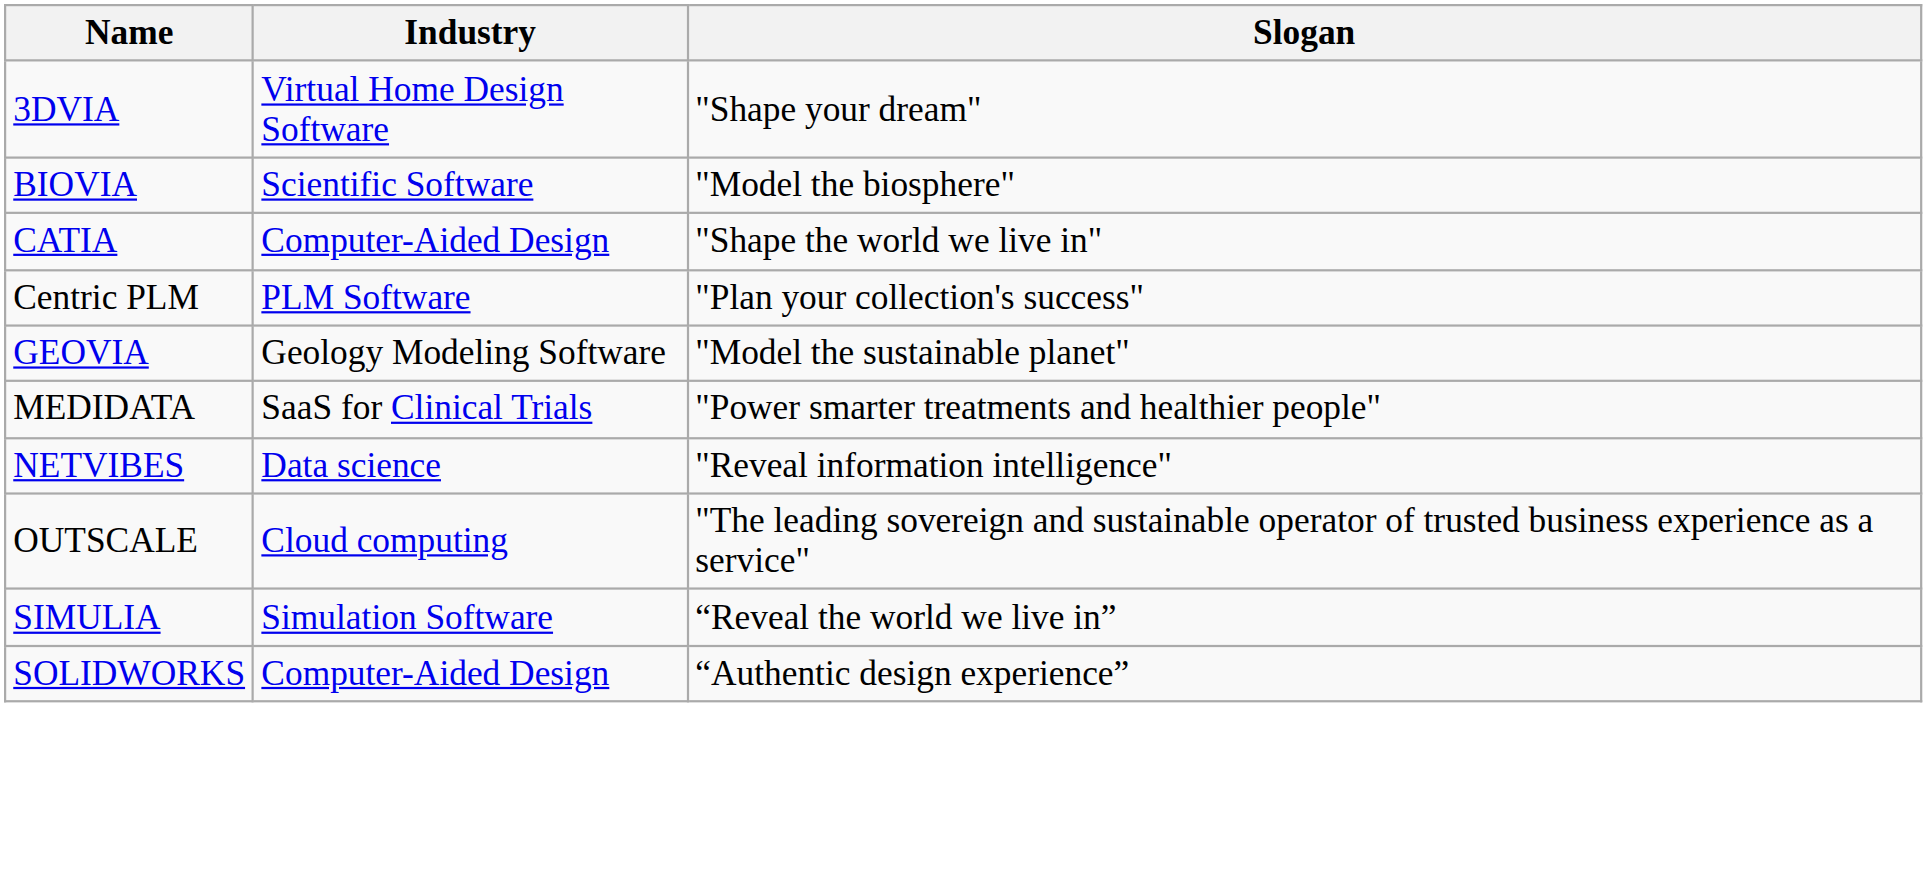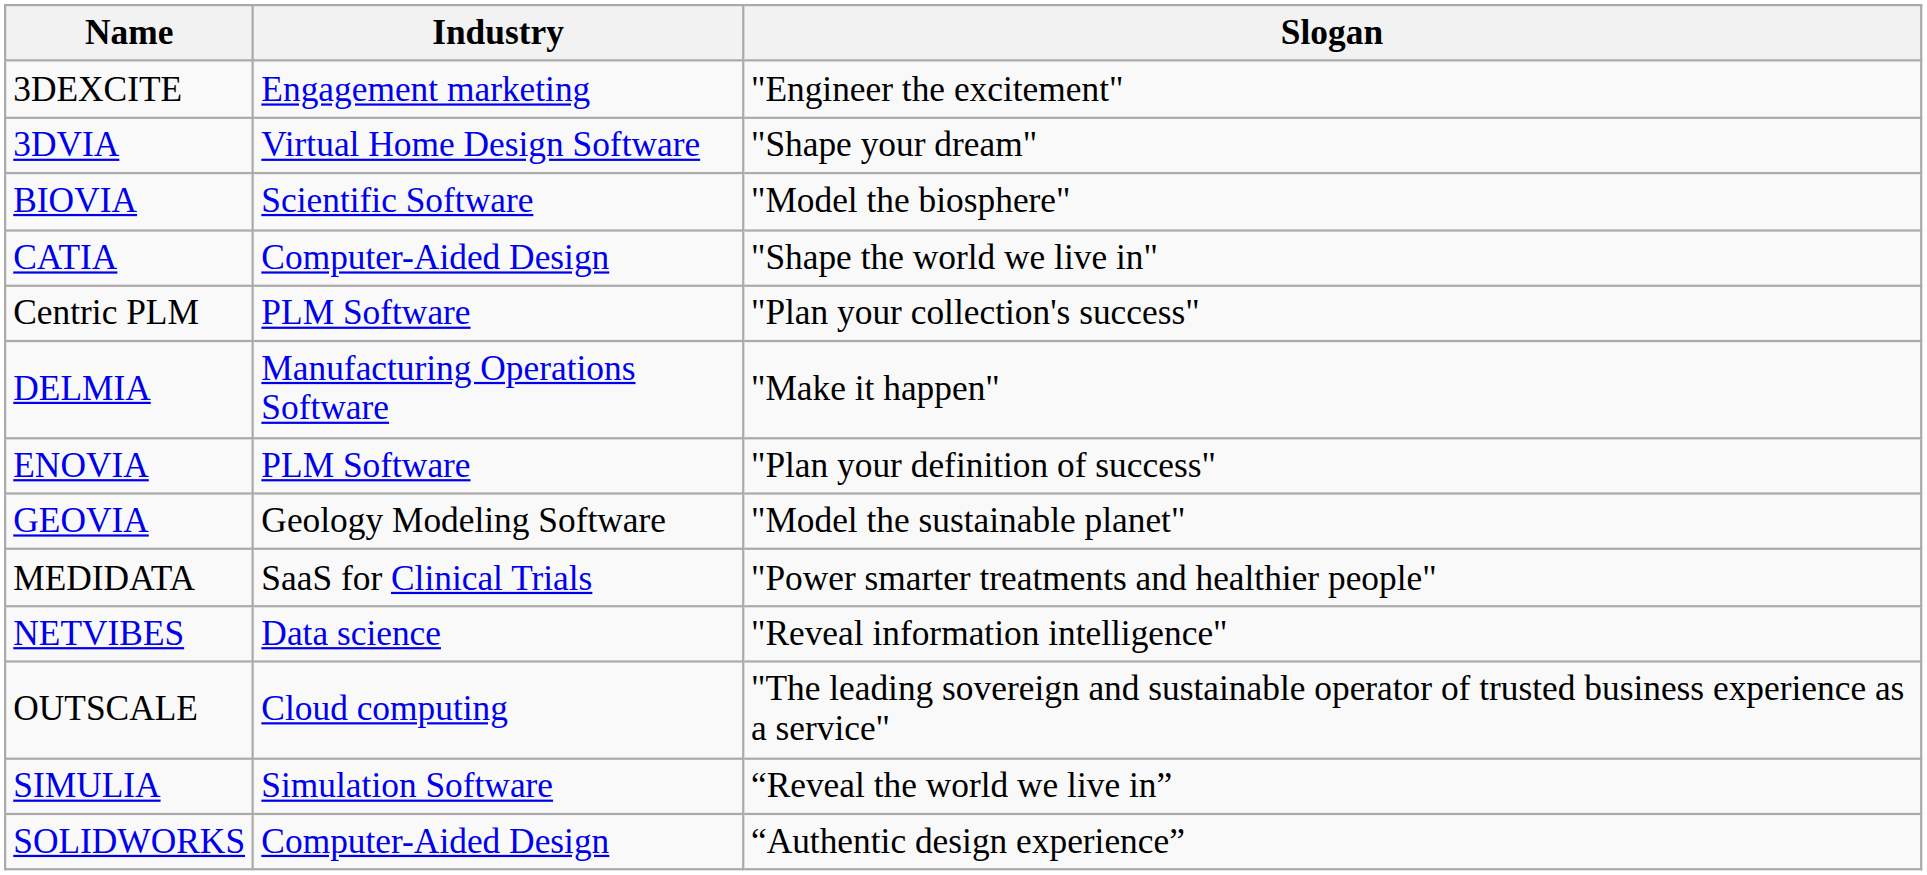+ row: 3DEXCITE | Engagement marketing | "Engineer the excitement"
+ row: DELMIA | Manufacturing Operations Software | "Make it happen"
+ row: ENOVIA | PLM Software | "Plan your definition of success"
